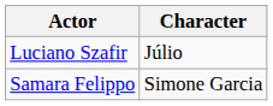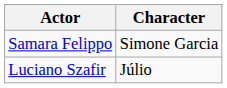rows swapped: Samara Felippo <-> Luciano Szafir
